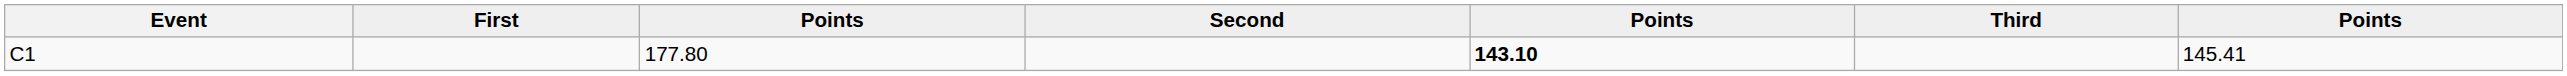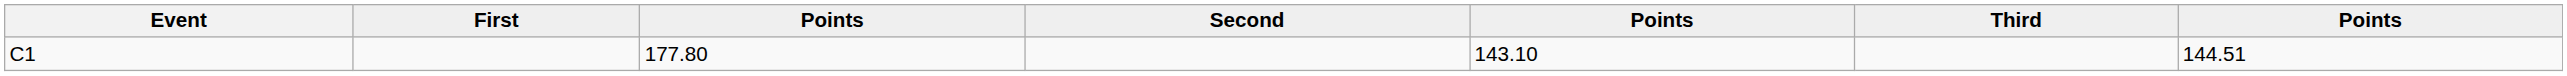C1 | column 5: bold -> normal
C1 | column 7: 145.41 -> 144.51
